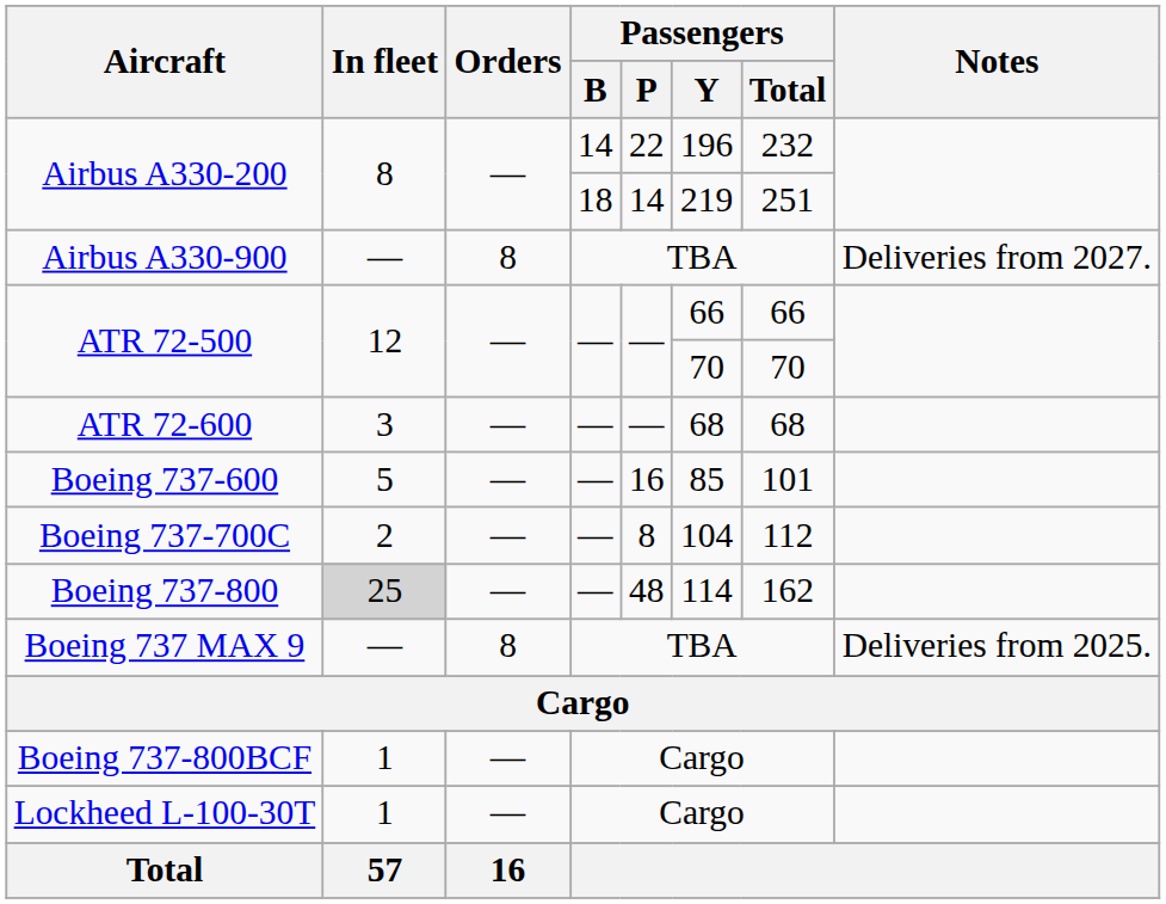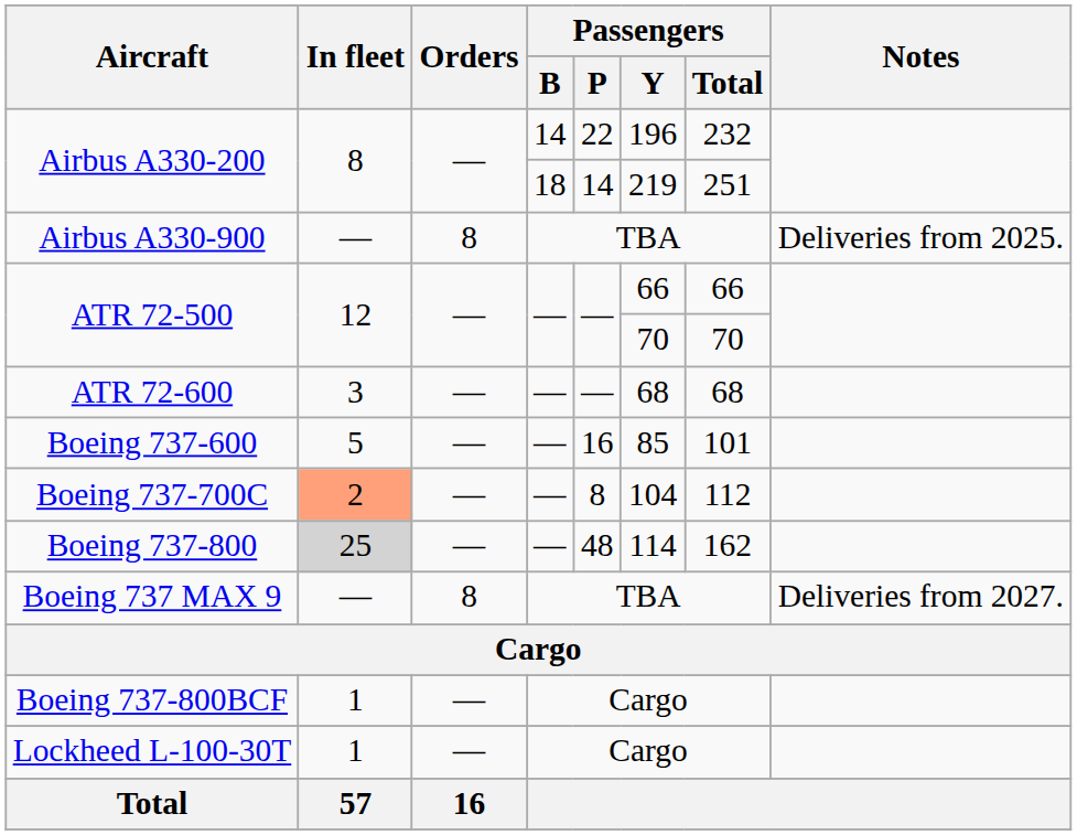Airbus A330-900 | Notes: Deliveries from 2027. -> Deliveries from 2025.
Boeing 737-700C | In fleet: no background -> lightsalmon background
Boeing 737 MAX 9 | Notes: Deliveries from 2025. -> Deliveries from 2027.
